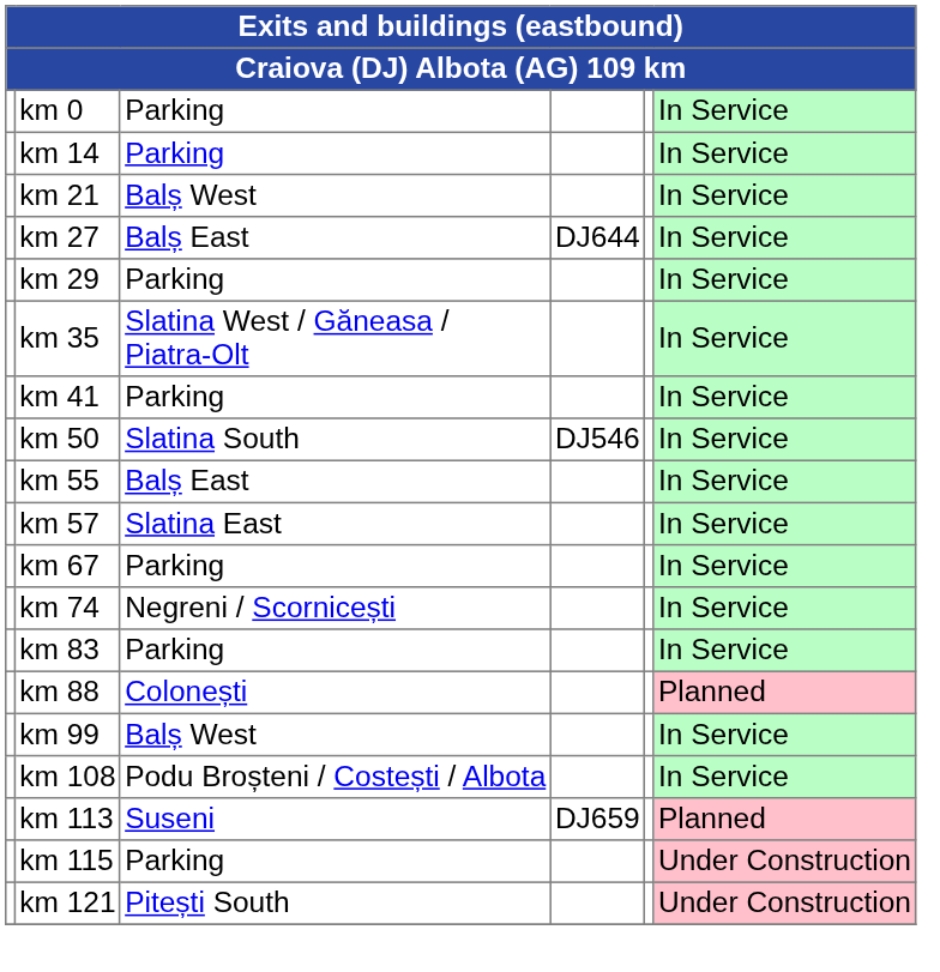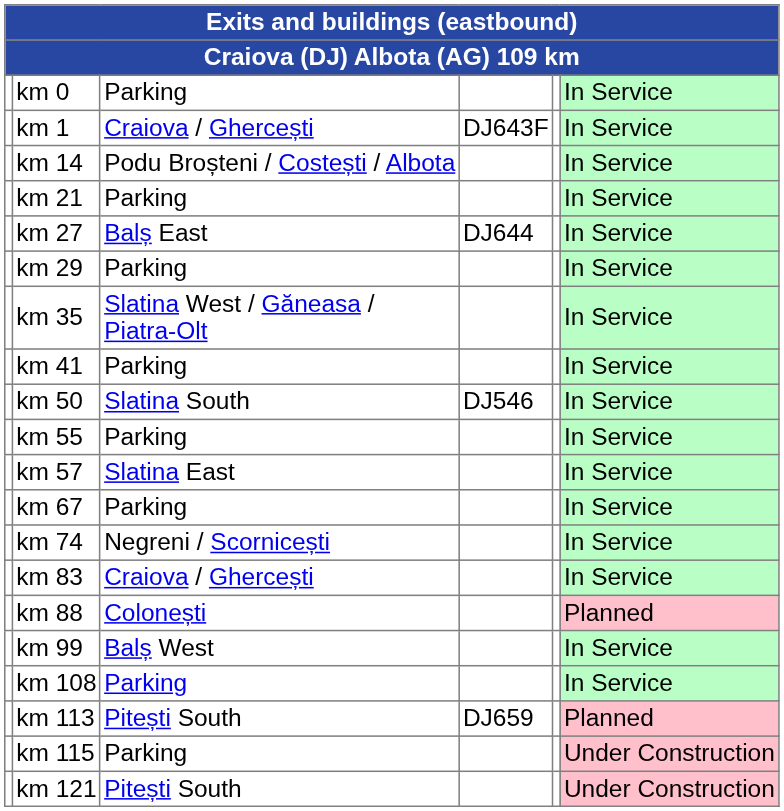+ row: km 1 | Craiova / Ghercești | DJ643F | In Service
km 14 | column 3: Parking -> Podu Broșteni / Costești / Albota
km 21 | column 3: Balș West -> Parking
km 55 | column 3: Balș East -> Parking
km 83 | column 3: Parking -> Craiova / Ghercești
km 108 | column 3: Podu Broșteni / Costești / Albota -> Parking
km 113 | column 3: Suseni -> Pitești South
